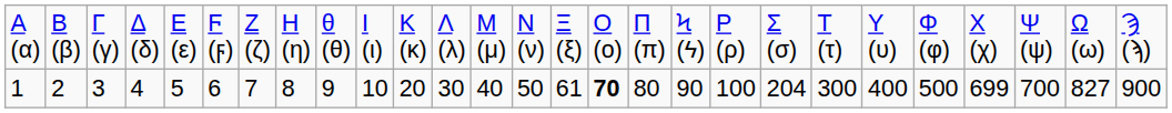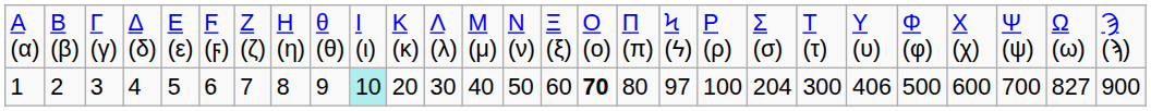1 | column 10: no background -> paleturquoise background
1 | column 15: 61 -> 60
1 | column 18: 90 -> 97
1 | column 22: 400 -> 406
1 | column 24: 699 -> 600
